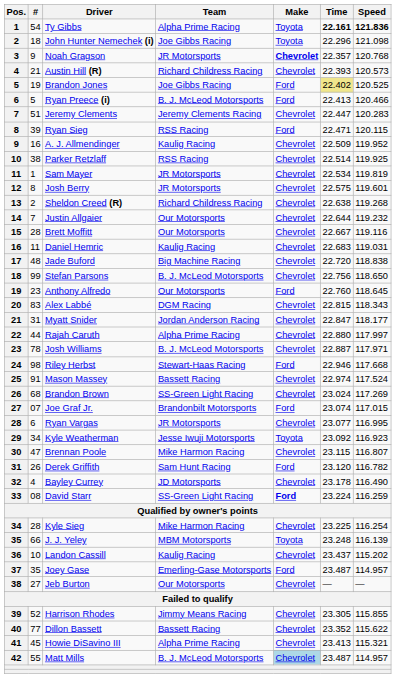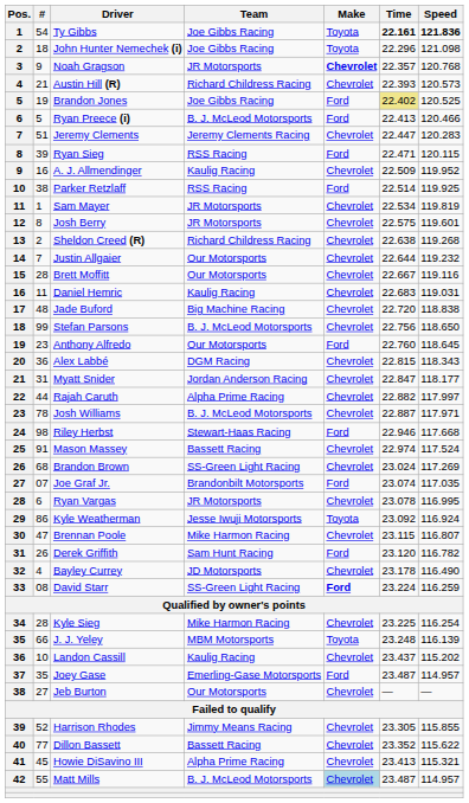Ty Gibbs | Team: Alpha Prime Racing -> Joe Gibbs Racing
Parker Retzlaff | Make: Chevrolet -> Ford
Alex Labbé | #: 83 -> 36
Rajah Caruth | Time: 22.880 -> 22.882
Joe Graf Jr. | Speed: 117.015 -> 117.035
Ryan Vargas | Time: 23.077 -> 23.078
Kyle Weatherman | #: 34 -> 86
Kyle Weatherman | Speed: 116.923 -> 116.924
